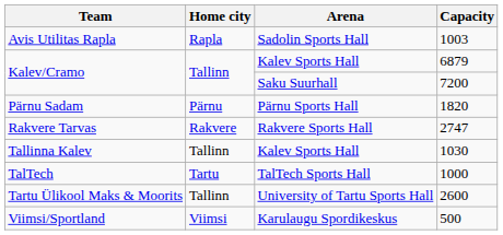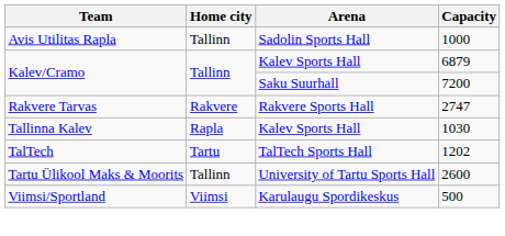Avis Utilitas Rapla | Home city: Rapla -> Tallinn
Avis Utilitas Rapla | Capacity: 1003 -> 1000
- row: Pärnu Sadam | Pärnu | Pärnu Sports Hall | 1820
Tallinna Kalev | Home city: Tallinn -> Rapla
TalTech | Capacity: 1000 -> 1202
